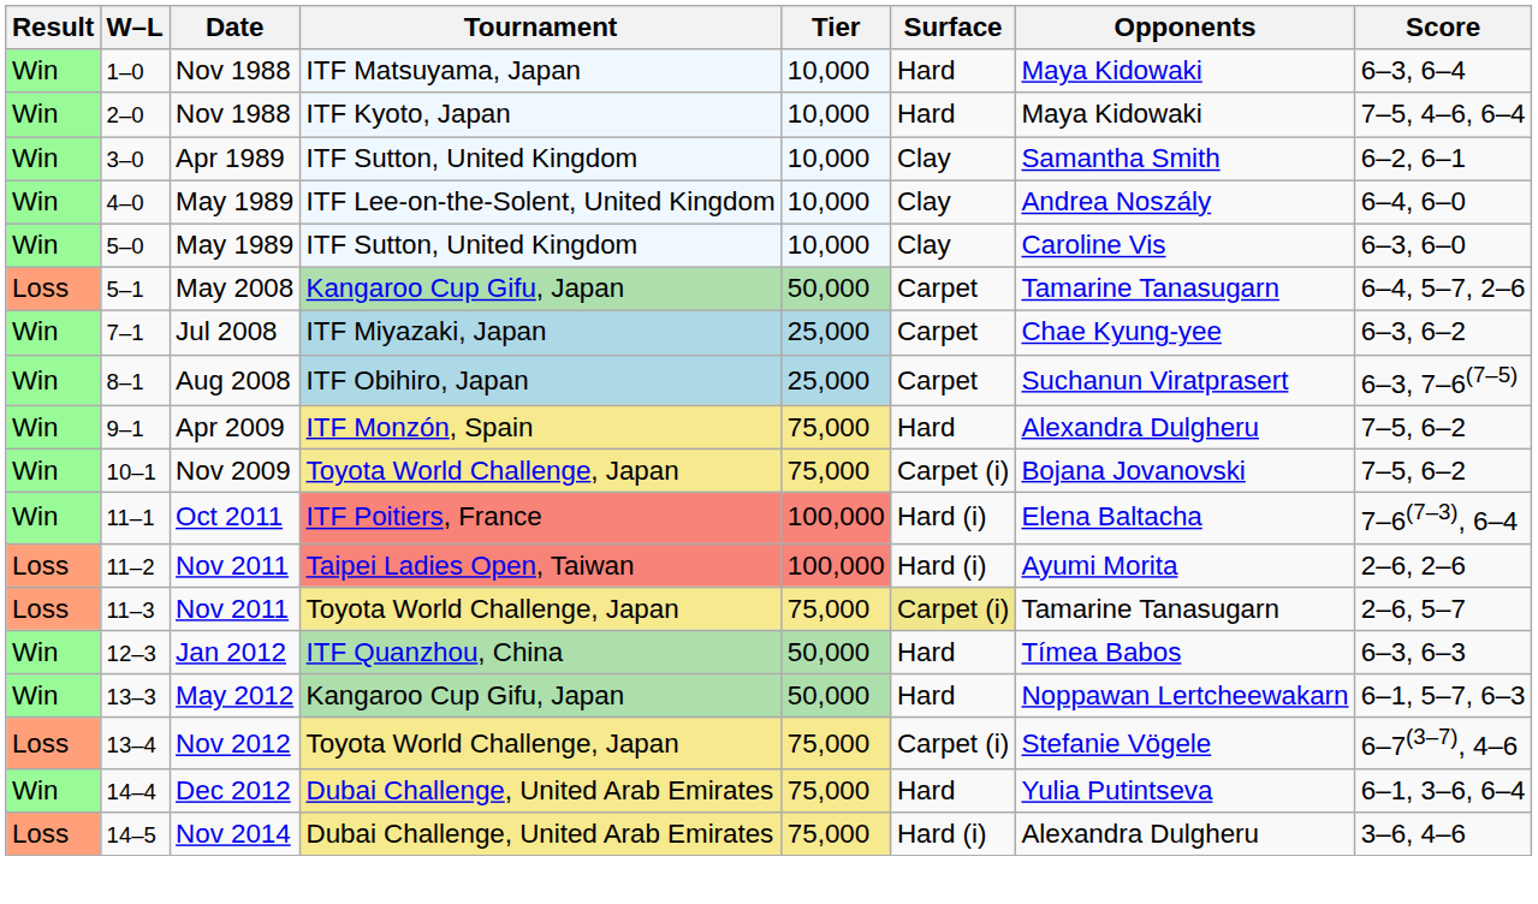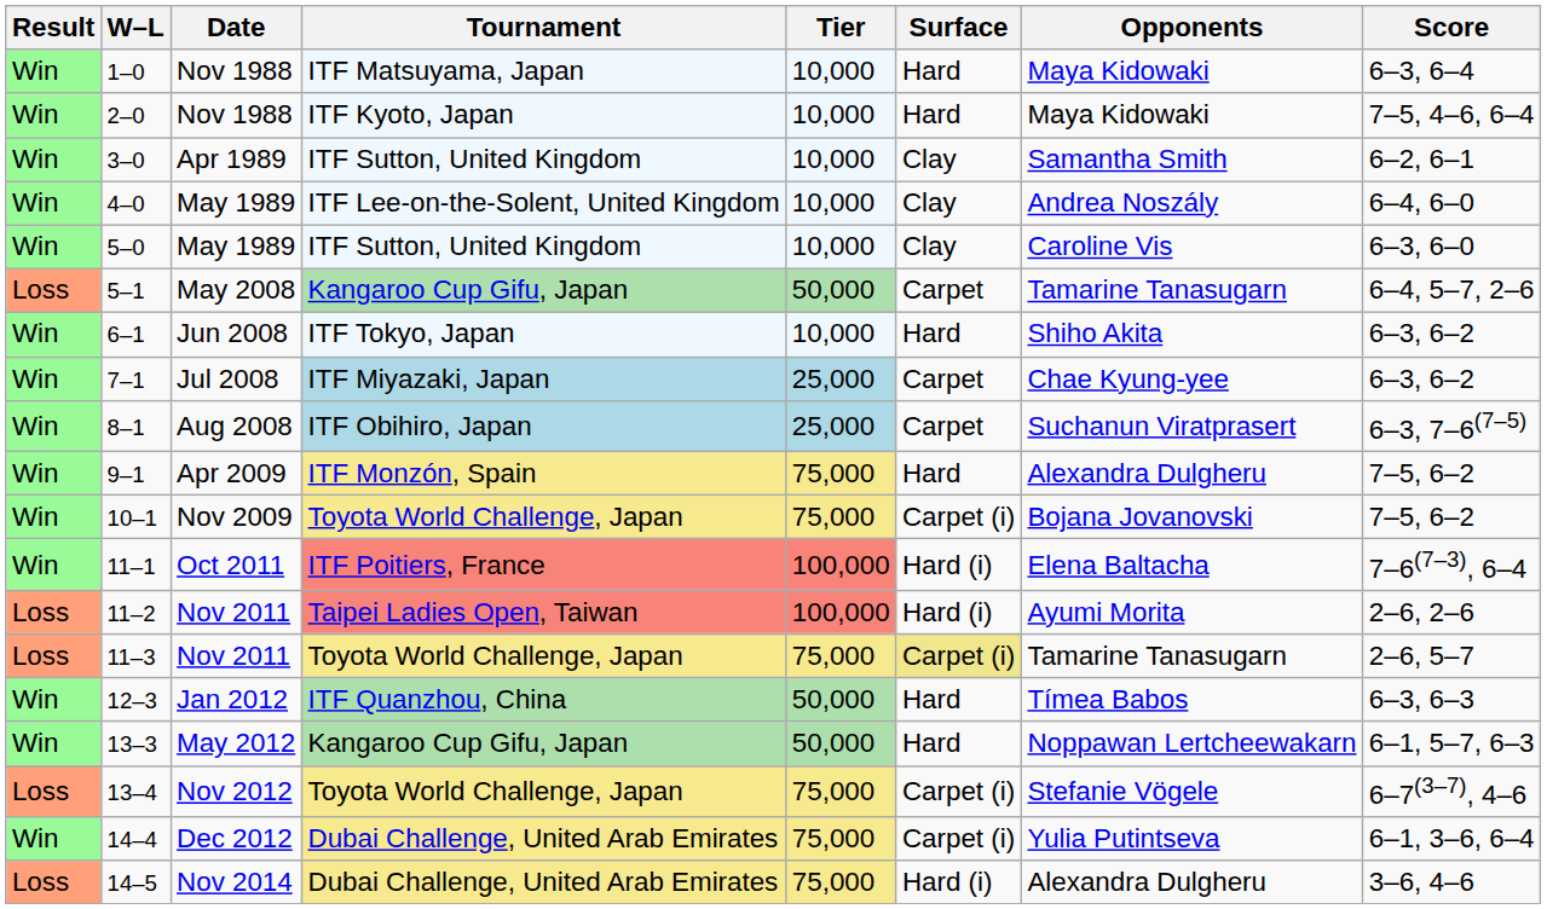+ row: Win | 6–1 | Jun 2008 | ITF Tokyo, Japan | 10,000 | Hard | Shiho Akita | 6–3, 6–2
14–4 | Surface: Hard -> Carpet (i)
